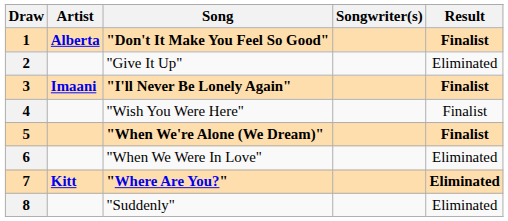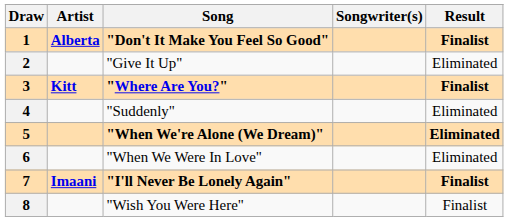3 | Artist: Imaani -> Kitt
3 | Song: "I'll Never Be Lonely Again" -> "Where Are You?"
4 | Song: "Wish You Were Here" -> "Suddenly"
4 | Result: Finalist -> Eliminated
5 | Result: Finalist -> Eliminated
7 | Artist: Kitt -> Imaani
7 | Song: "Where Are You?" -> "I'll Never Be Lonely Again"
7 | Result: Eliminated -> Finalist
8 | Song: "Suddenly" -> "Wish You Were Here"
8 | Result: Eliminated -> Finalist
